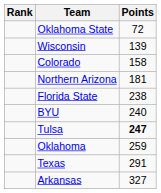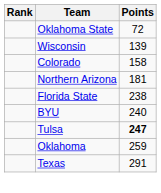- row: Arkansas | 327
